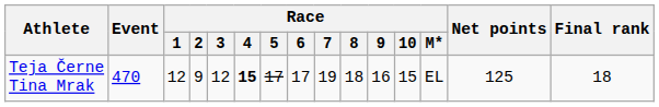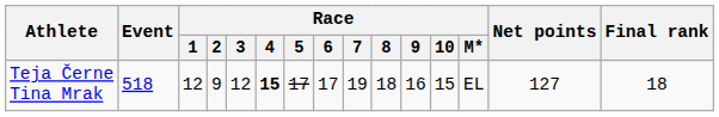Teja Černe Tina Mrak | Event: 470 -> 518
Teja Černe Tina Mrak | Net points: 125 -> 127
